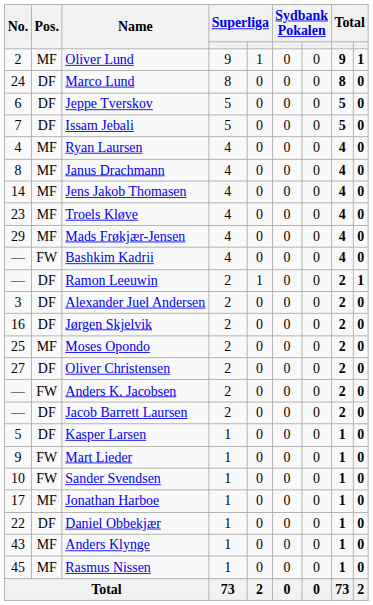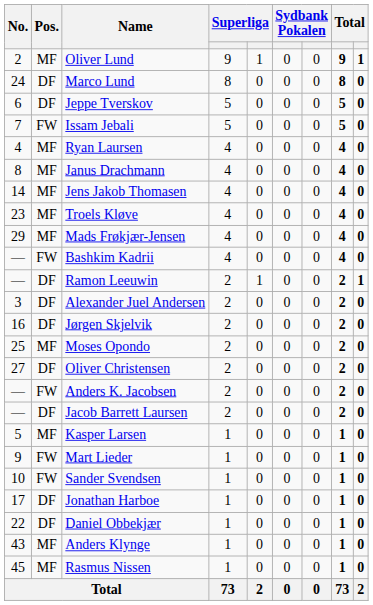Issam Jebali | Pos.: DF -> FW
Kasper Larsen | Pos.: DF -> MF
Jonathan Harboe | Pos.: MF -> DF
